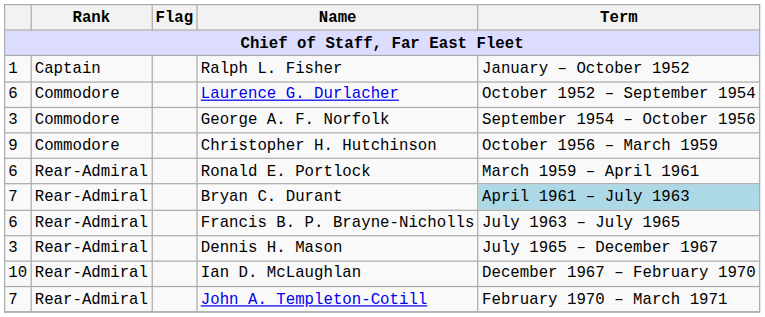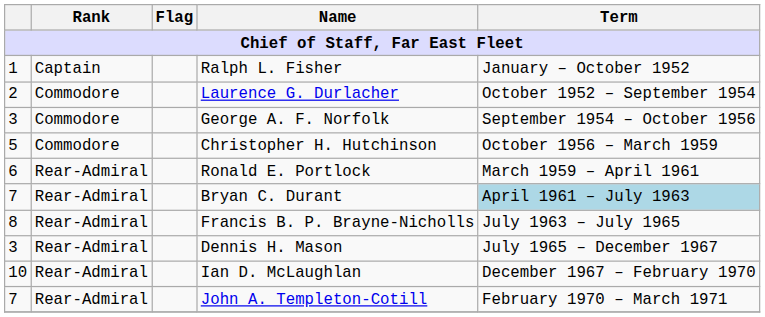Laurence G. Durlacher | column 1: 6 -> 2
Christopher H. Hutchinson | column 1: 9 -> 5
Francis B. P. Brayne-Nicholls | column 1: 6 -> 8
